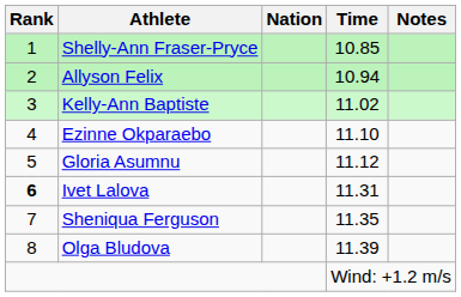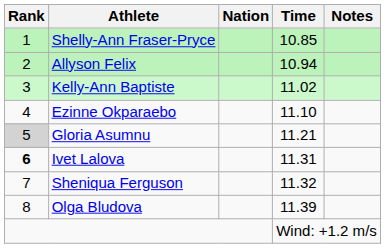Gloria Asumnu | Rank: no background -> lightgrey background
Gloria Asumnu | Time: 11.12 -> 11.21
Sheniqua Ferguson | Time: 11.35 -> 11.32
